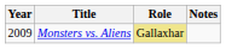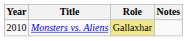Monsters vs. Aliens | Year: 2009 -> 2010
